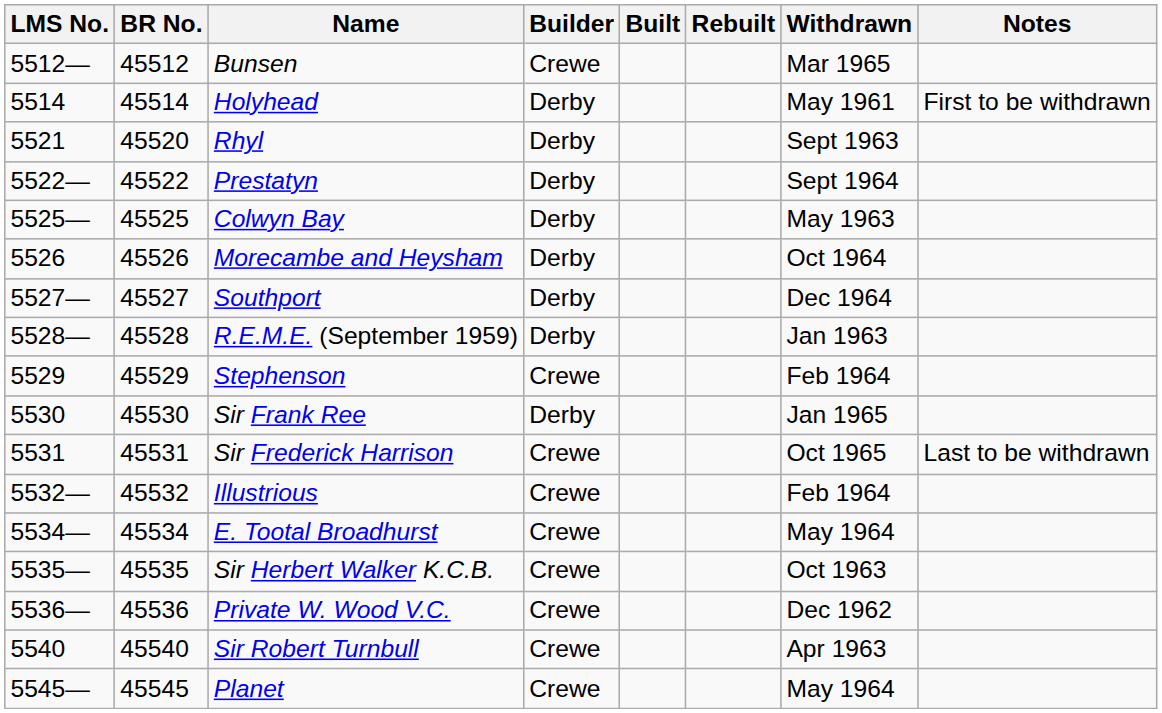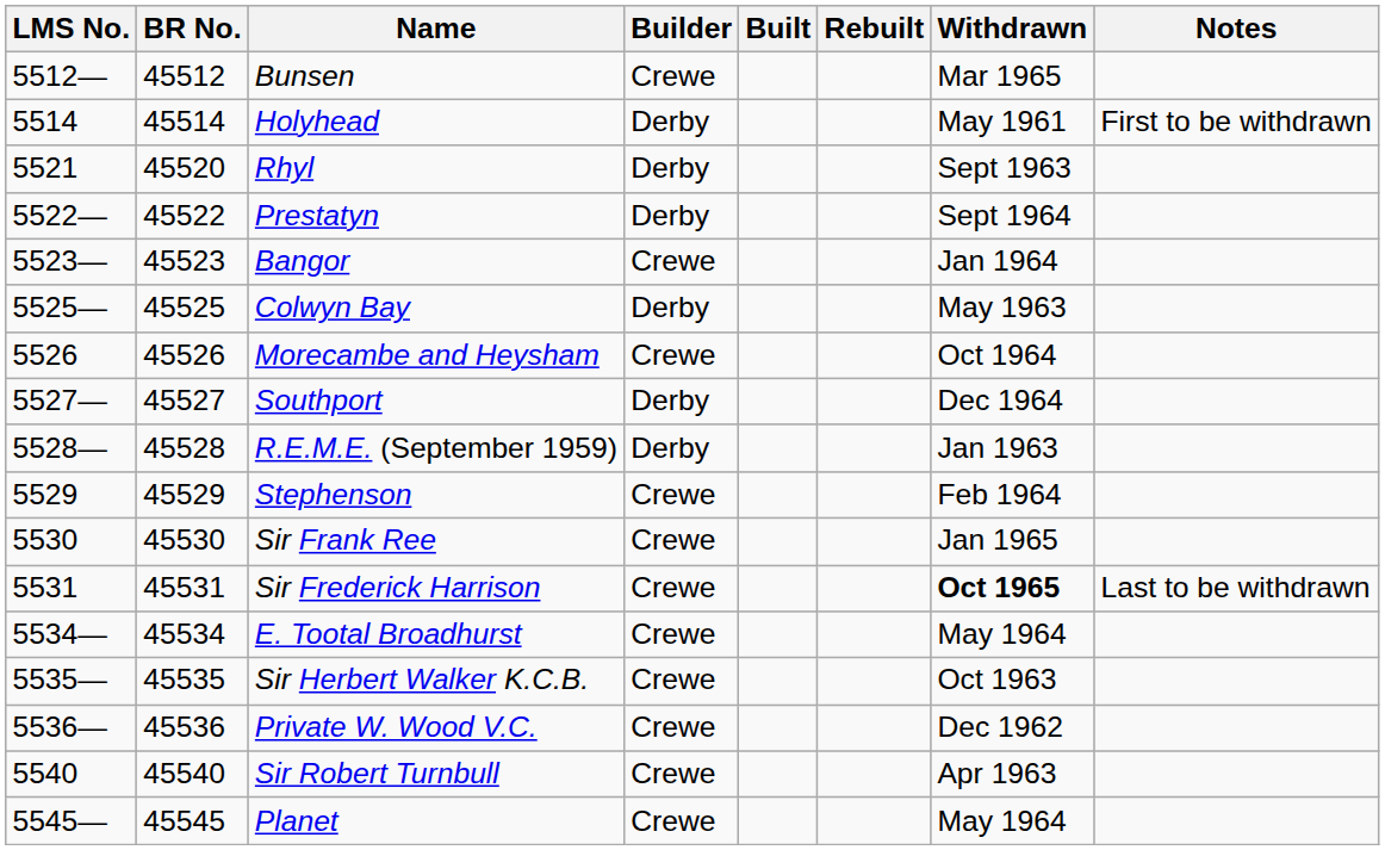+ row: 5523— | 45523 | Bangor | Crewe | Jan 1964
Morecambe and Heysham | Builder: Derby -> Crewe
Sir Frank Ree | Builder: Derby -> Crewe
Sir Frederick Harrison | Withdrawn: normal -> bold
- row: 5532— | 45532 | Illustrious | Crewe | Feb 1964
